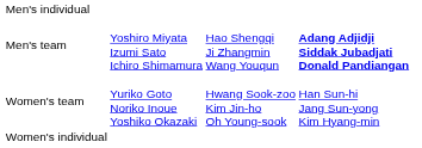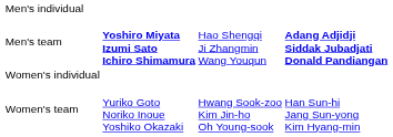Men's team | column 2: normal -> bold
rows swapped: Women's individual <-> Women's team
